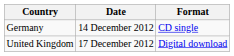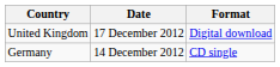rows swapped: Germany <-> United Kingdom
